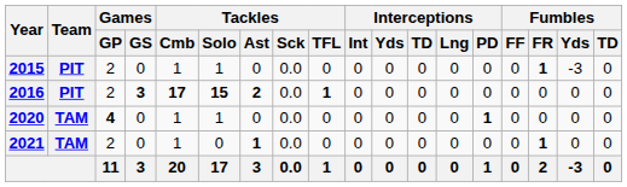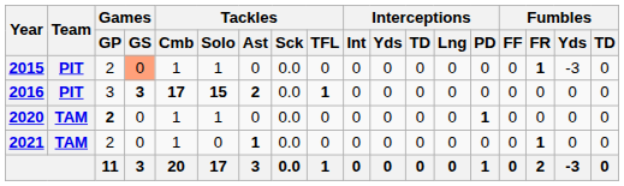2015 | Games / GS: no background -> lightsalmon background
2016 | Games / GP: 2 -> 3
2020 | Games / GP: 4 -> 2
